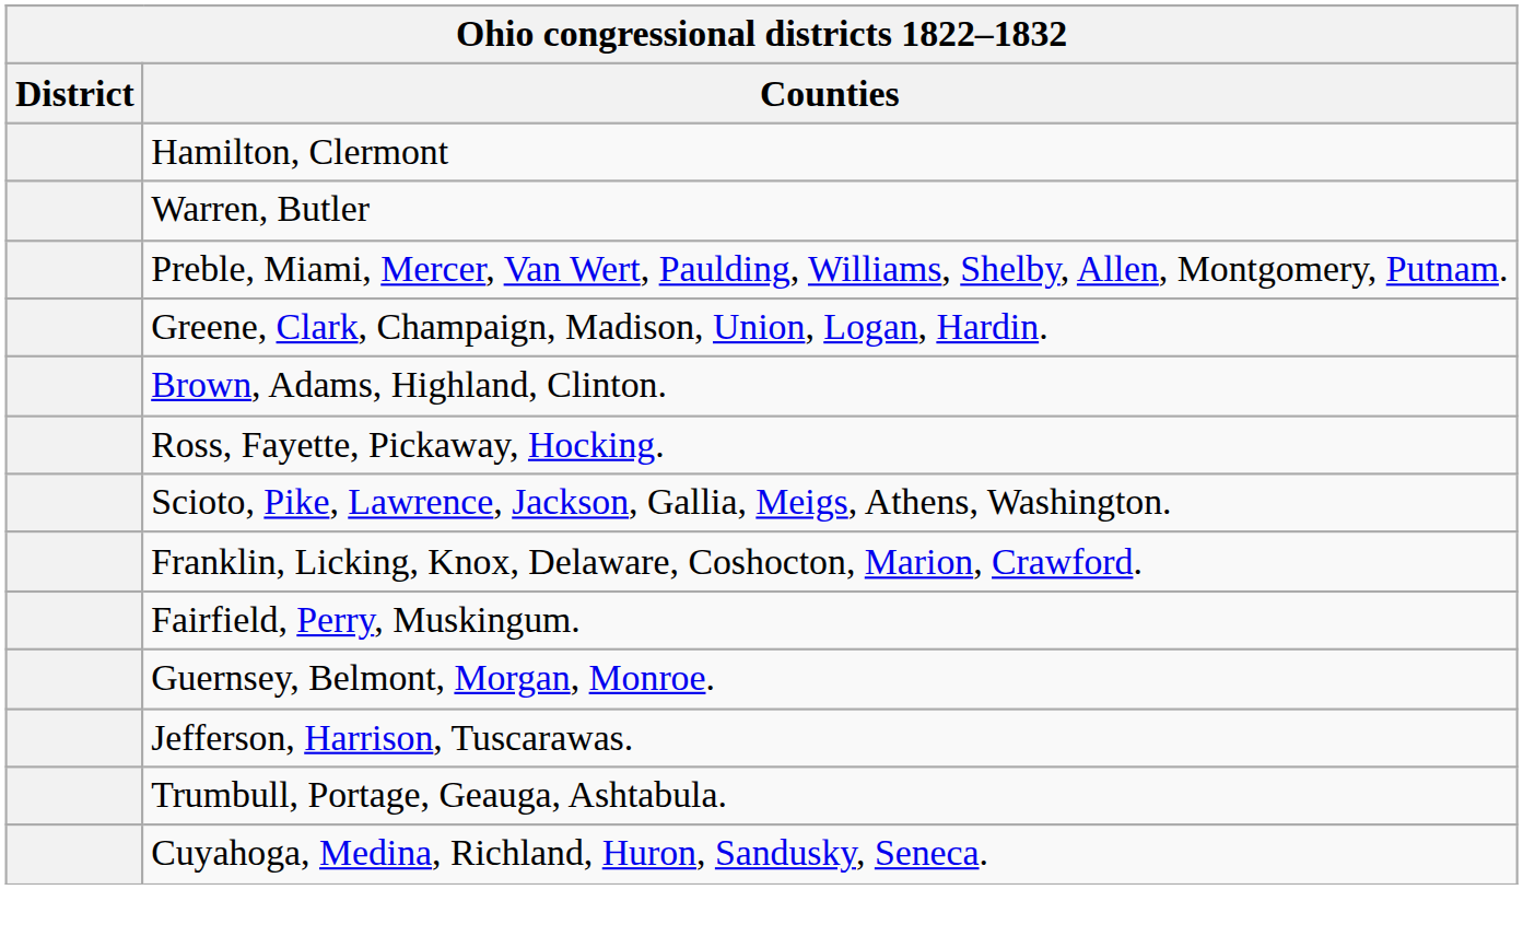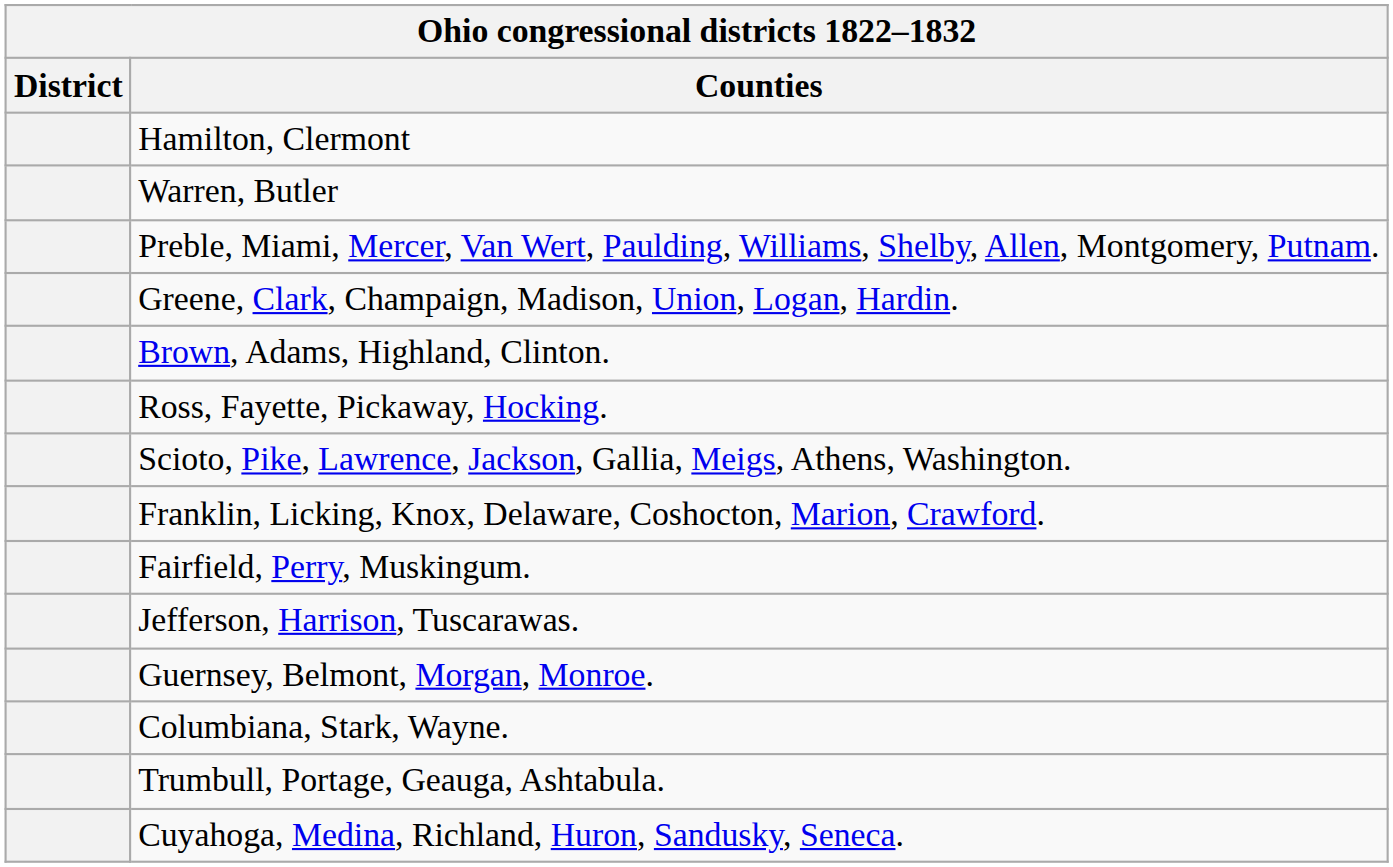rows swapped: Guernsey, Belmont, Morgan, Monroe. <-> Jefferson, Harrison, Tuscarawas.
+ row: Columbiana, Stark, Wayne.
